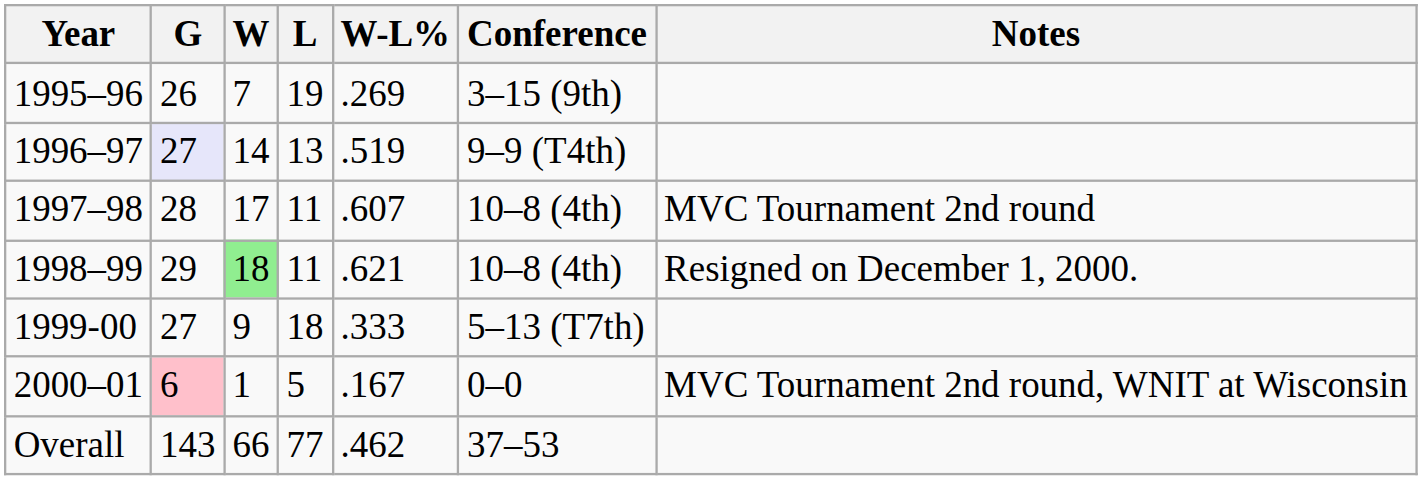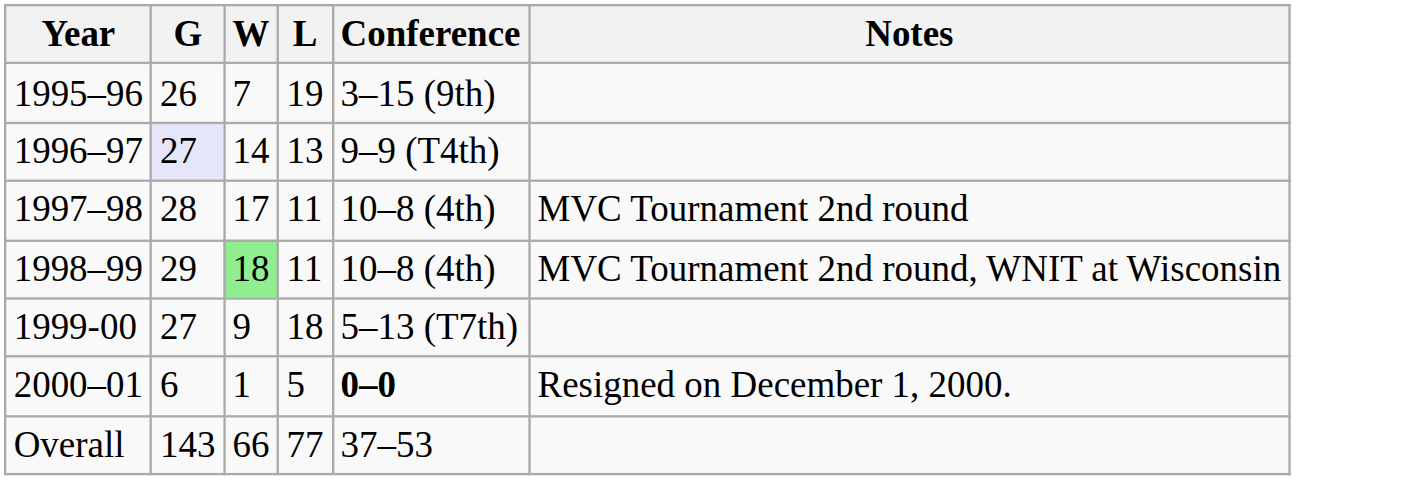- column: W-L% | .269 | .519 | .607 | .621 | .333 | .167 | .462
1998–99 | Notes: Resigned on December 1, 2000. -> MVC Tournament 2nd round, WNIT at Wisconsin
2000–01 | G: pink background -> no background
2000–01 | Conference: normal -> bold
2000–01 | Notes: MVC Tournament 2nd round, WNIT at Wisconsin -> Resigned on December 1, 2000.
